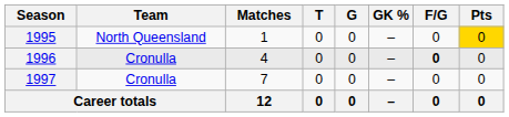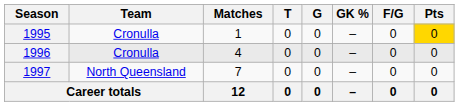1995 | Team: North Queensland -> Cronulla
1996 | F/G: bold -> normal
1997 | Team: Cronulla -> North Queensland
